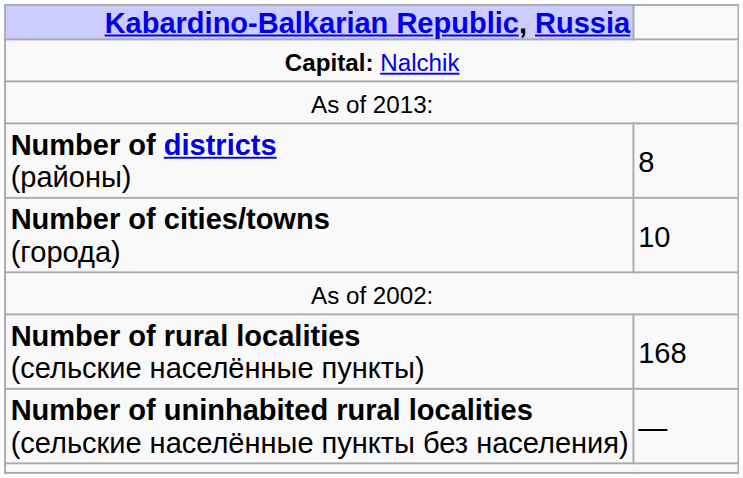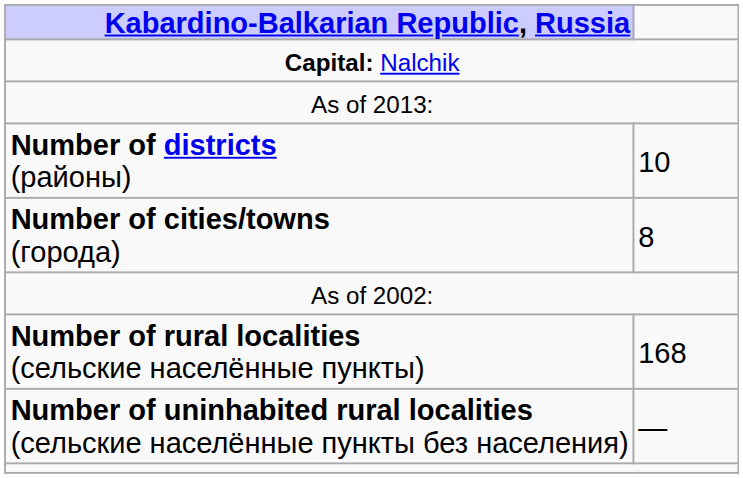Number of districts (районы) | column 2: 8 -> 10
Number of cities/towns (города) | column 2: 10 -> 8
